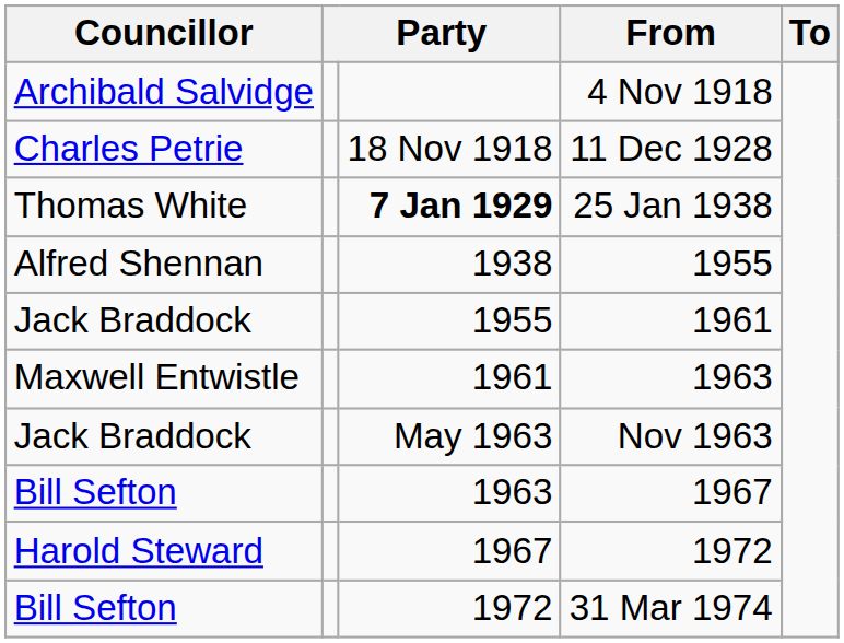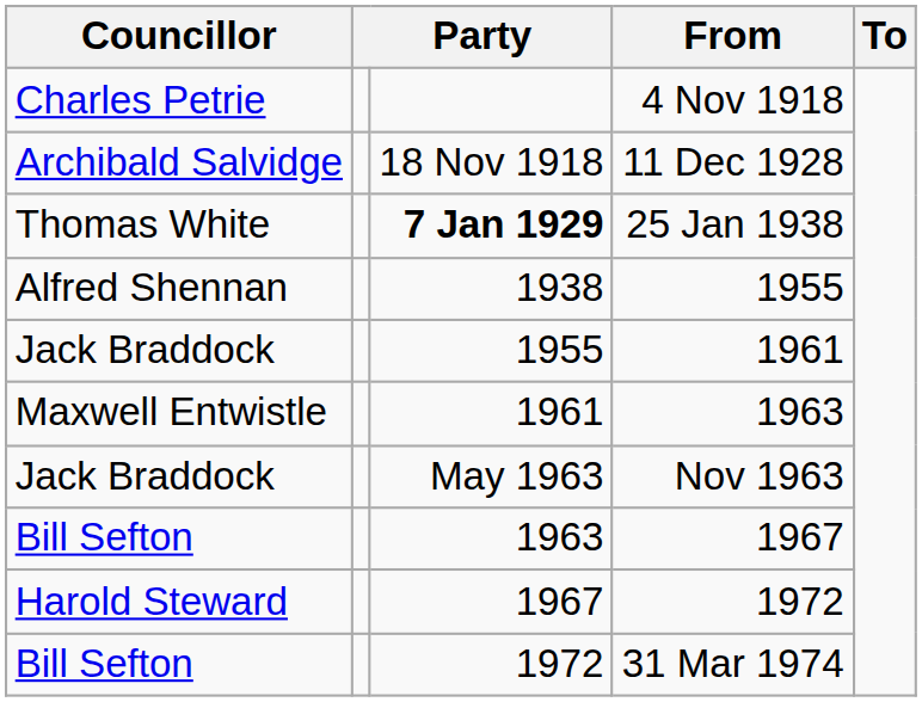4 Nov 1918 | Councillor: Archibald Salvidge -> Charles Petrie
11 Dec 1928 | Councillor: Charles Petrie -> Archibald Salvidge
